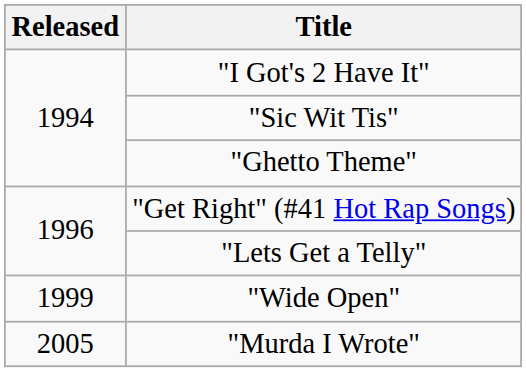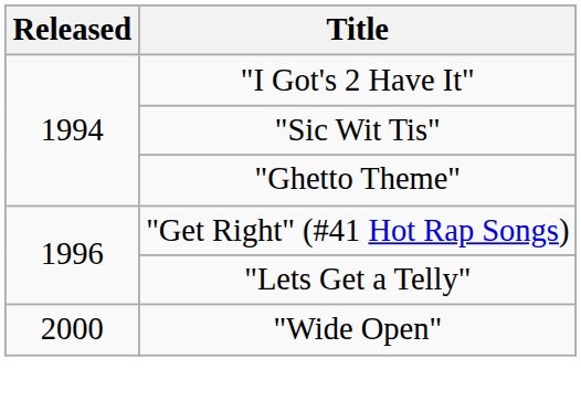"Wide Open" | Released: 1999 -> 2000
- row: 2005 | "Murda I Wrote"
